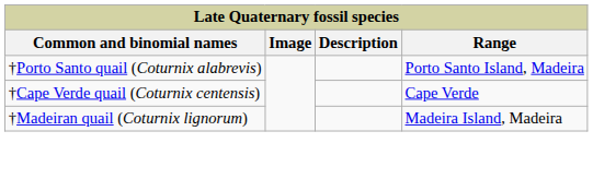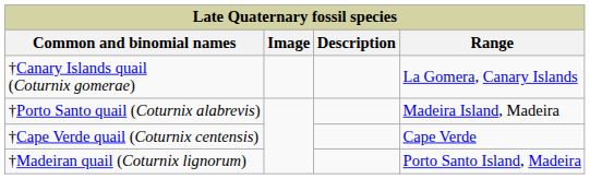+ row: †Canary Islands quail (Coturnix gomerae) | La Gomera, Canary Islands
†Porto Santo quail (Coturnix alabrevis) | Range: Porto Santo Island, Madeira -> Madeira Island, Madeira
†Madeiran quail (Coturnix lignorum) | Range: Madeira Island, Madeira -> Porto Santo Island, Madeira
